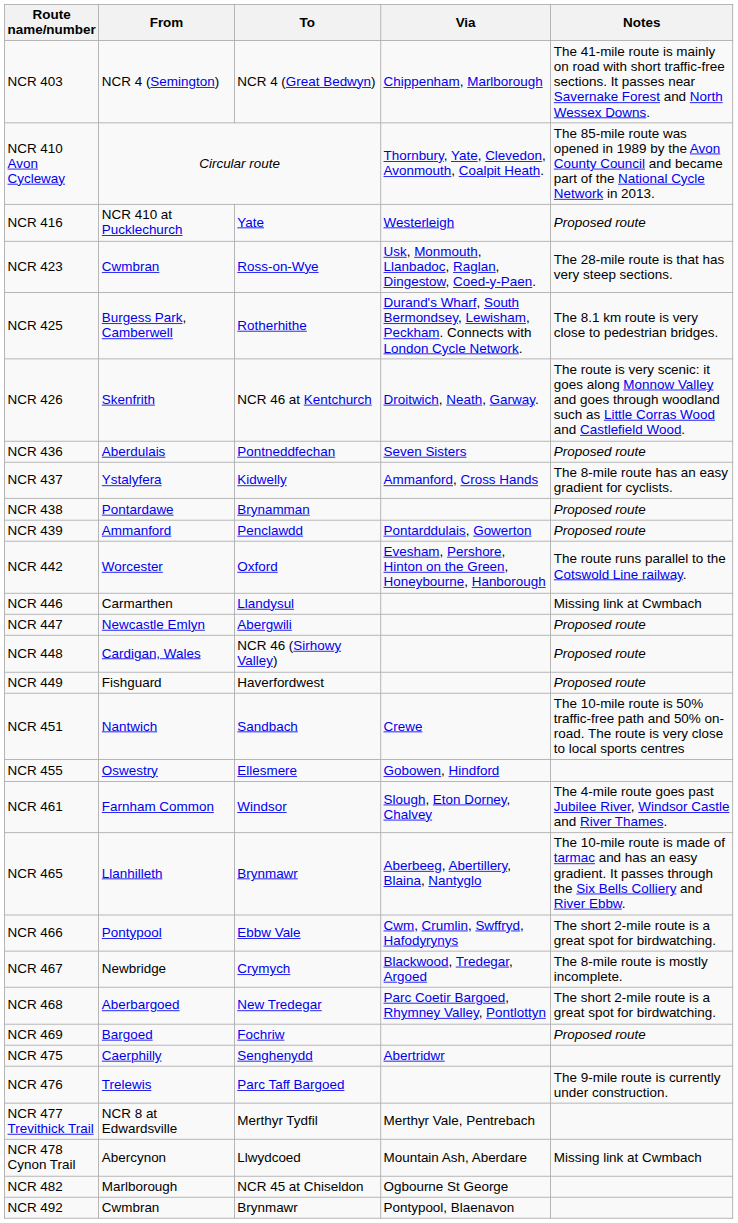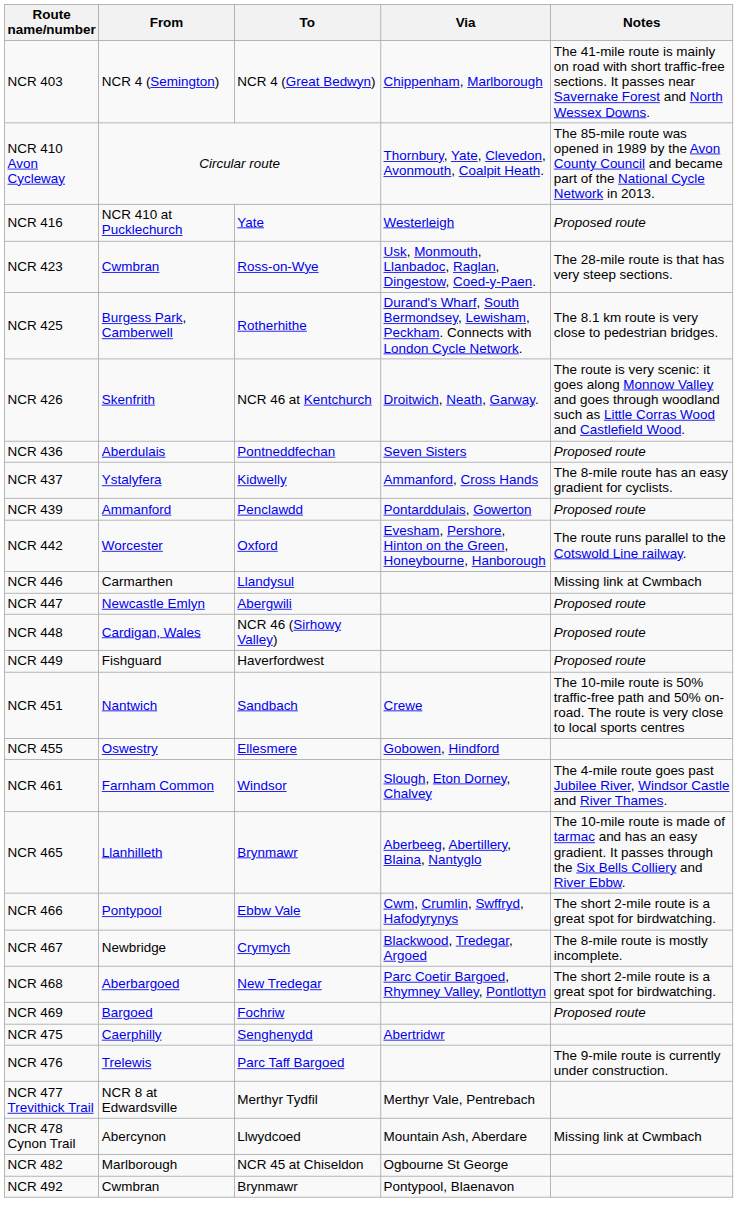- row: NCR 438 | Pontardawe | Brynamman | Proposed route
